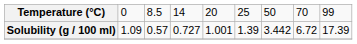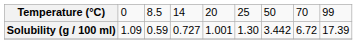Solubility (g / 100 ml) | column 3: 0.57 -> 0.59
Solubility (g / 100 ml) | column 6: 1.39 -> 1.30
